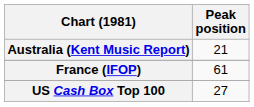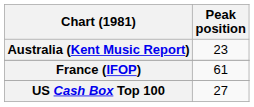Australia (Kent Music Report) | Peak position: 21 -> 23
